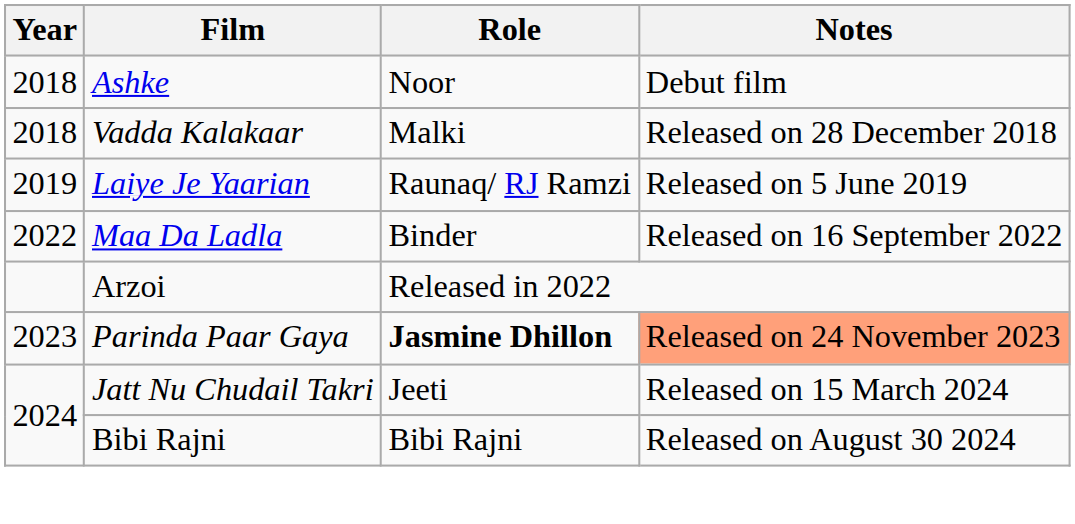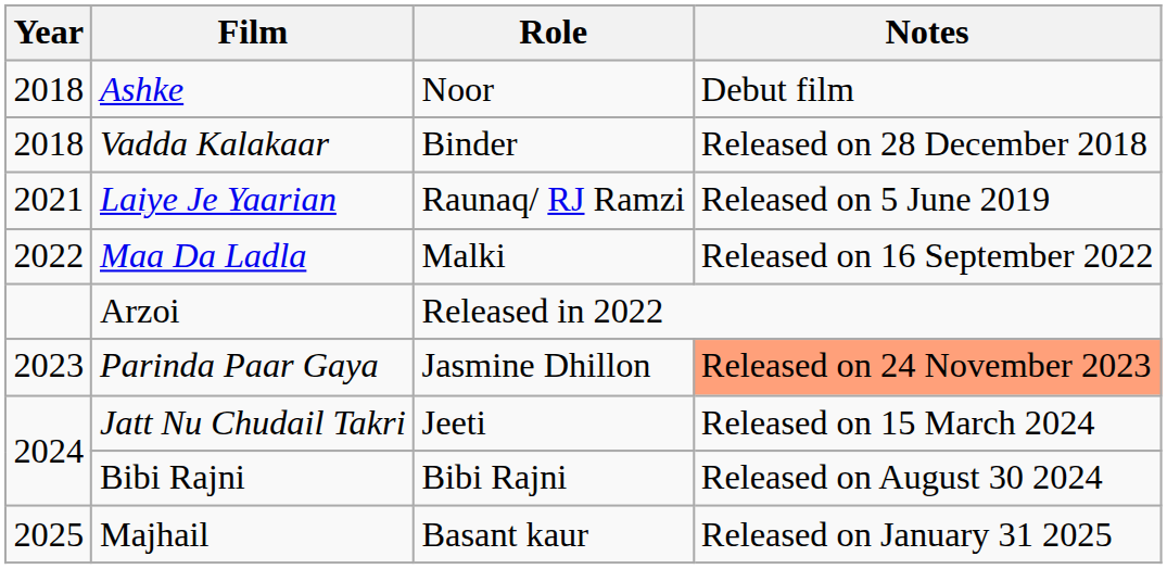Vadda Kalakaar | Role: Malki -> Binder
Laiye Je Yaarian | Year: 2019 -> 2021
Maa Da Ladla | Role: Binder -> Malki
Parinda Paar Gaya | Role: bold -> normal
+ row: 2025 | Majhail | Basant kaur | Released on January 31 2025
